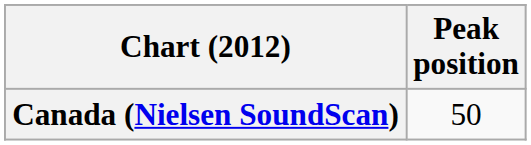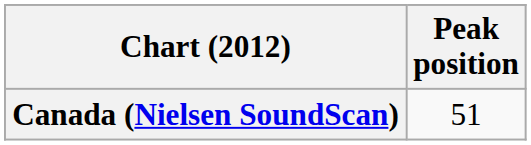Canada (Nielsen SoundScan) | Peak position: 50 -> 51
